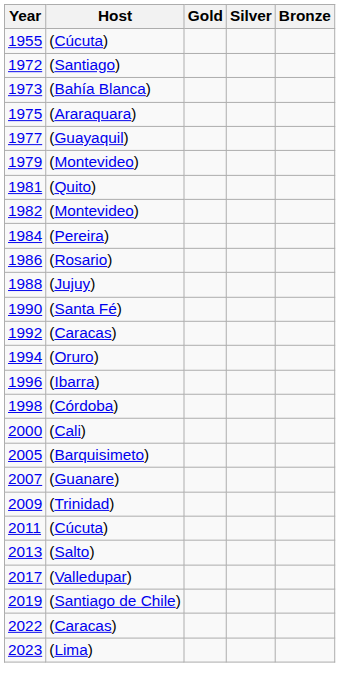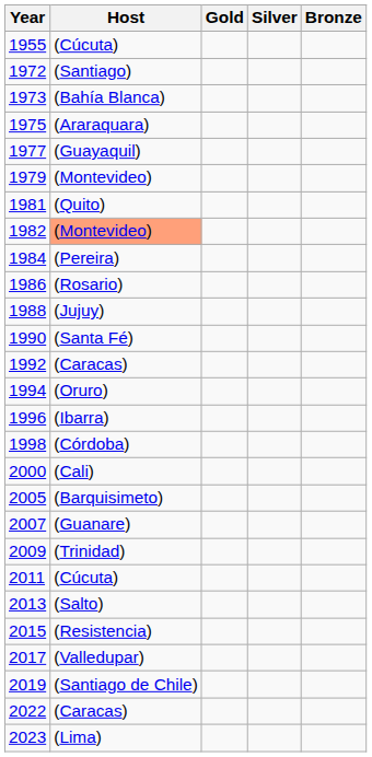1982 | Host: no background -> lightsalmon background
+ row: 2015 | (Resistencia)
